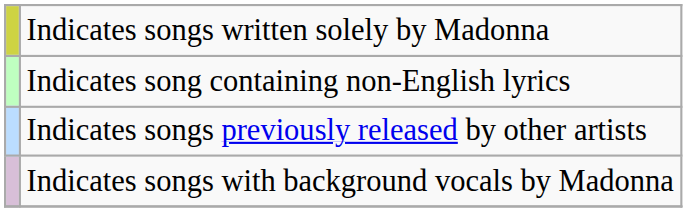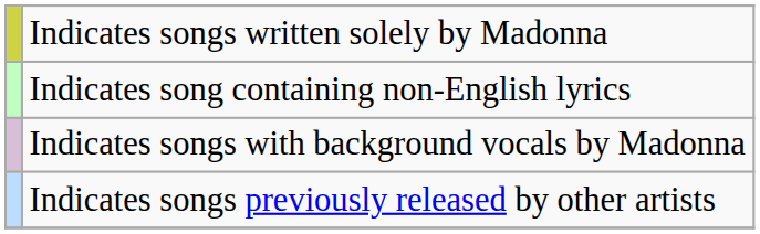rows swapped: Indicates songs previously released by other artists <-> Indicates songs with background vocals by Madonna
